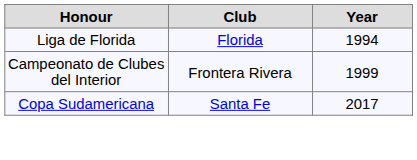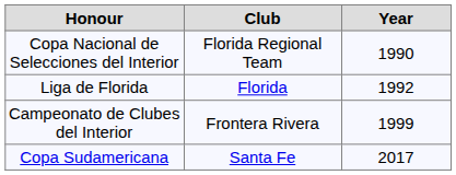+ row: Copa Nacional de Selecciones del Interior | Florida Regional Team | 1990
Liga de Florida | Year: 1994 -> 1992
